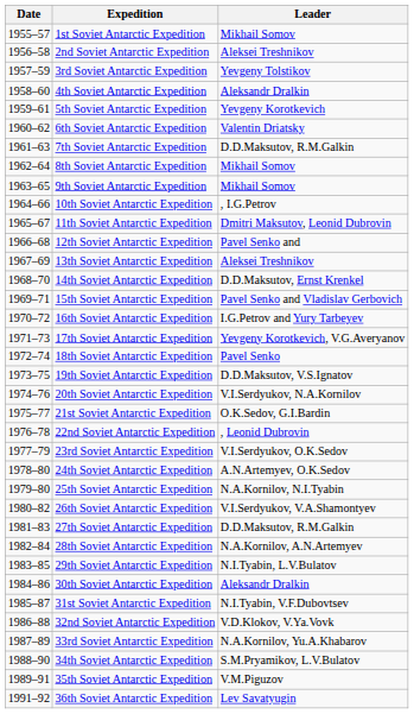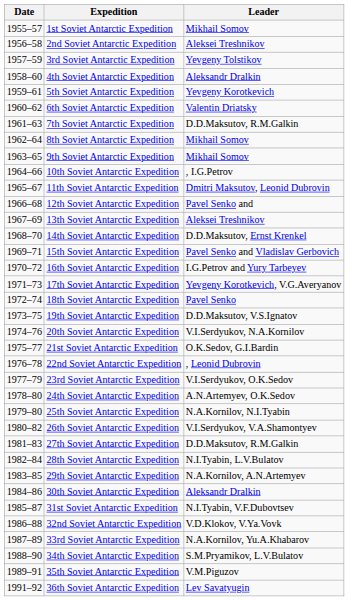28th Soviet Antarctic Expedition | Leader: N.A.Kornilov, A.N.Artemyev -> N.I.Tyabin, L.V.Bulatov
29th Soviet Antarctic Expedition | Leader: N.I.Tyabin, L.V.Bulatov -> N.A.Kornilov, A.N.Artemyev
